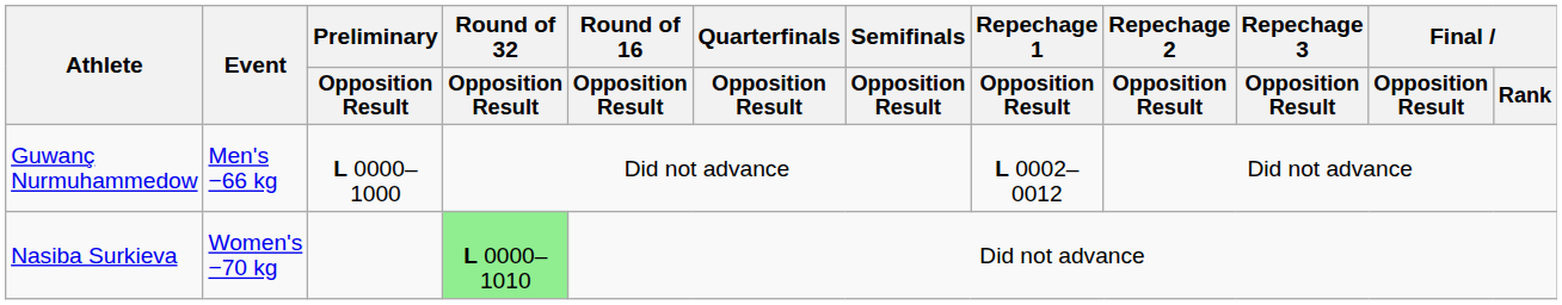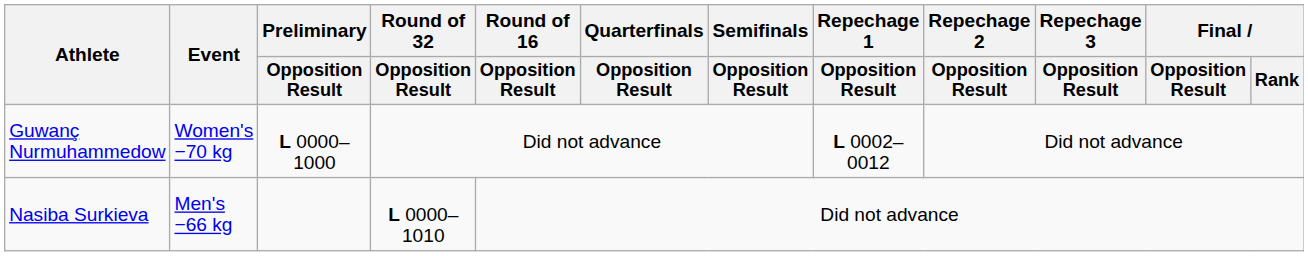Guwanç Nurmuhammedow | Event: Men's −66 kg -> Women's −70 kg
Nasiba Surkieva | Event: Women's −70 kg -> Men's −66 kg
Nasiba Surkieva | Round of 32 / Opposition Result: lightgreen background -> no background
